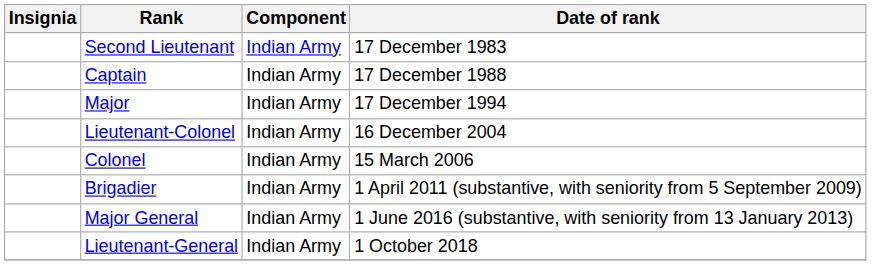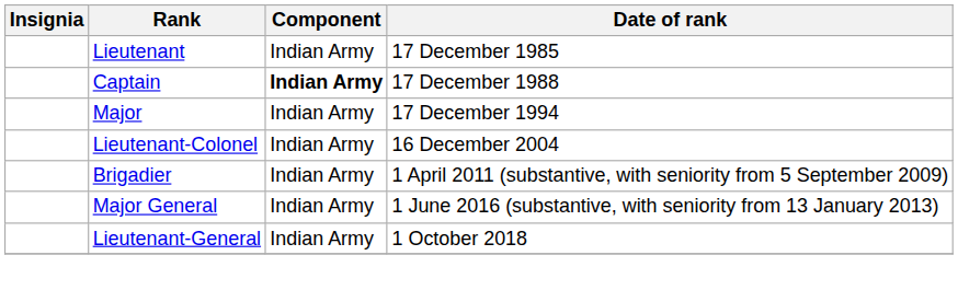- row: Second Lieutenant | Indian Army | 17 December 1983
+ row: Lieutenant | Indian Army | 17 December 1985
Captain | Component: normal -> bold
- row: Colonel | Indian Army | 15 March 2006
